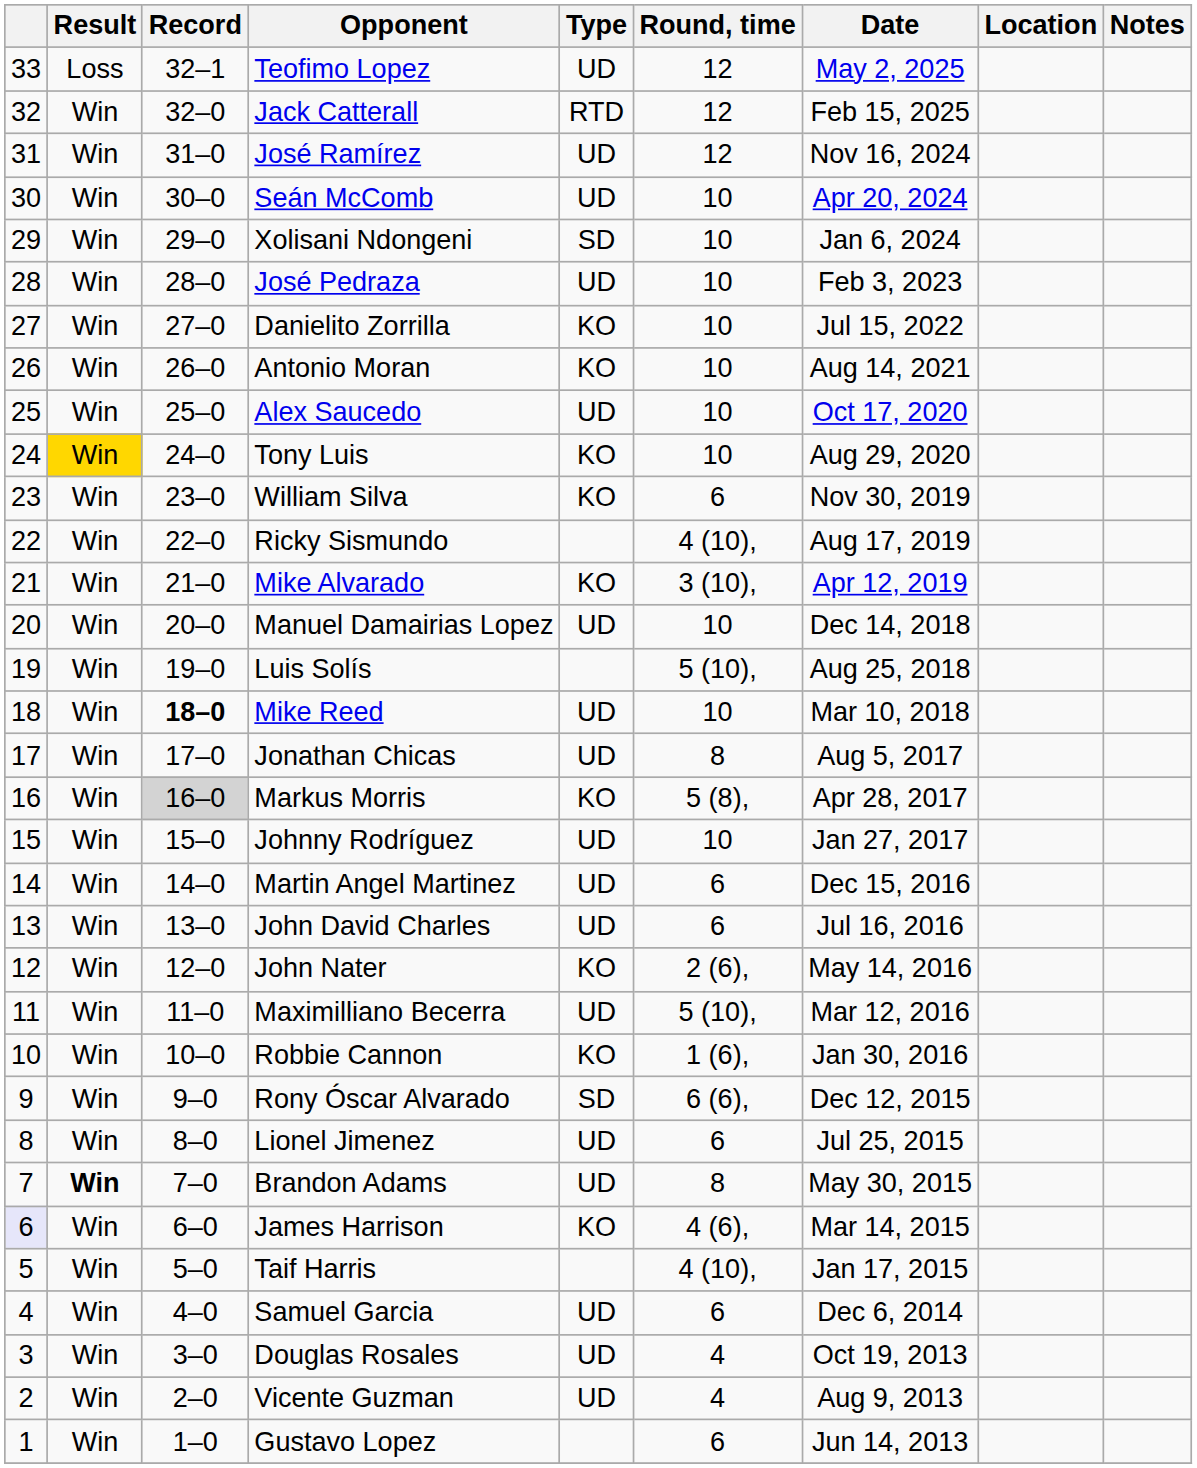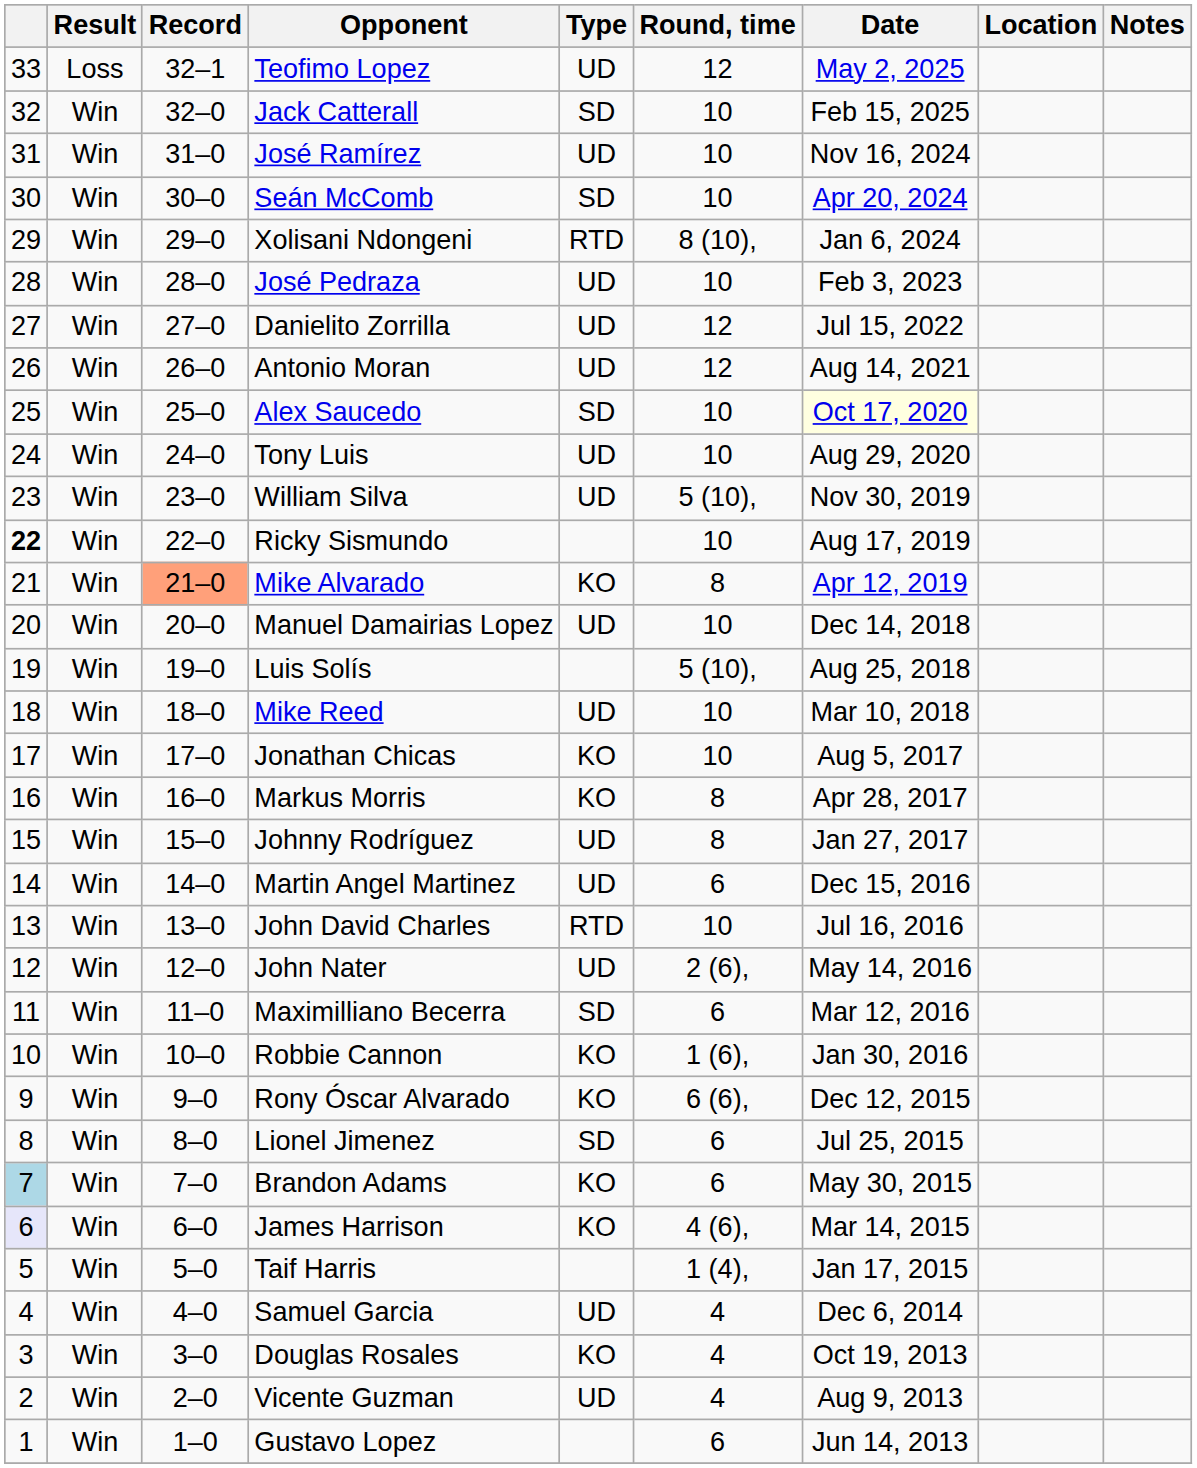Jack Catterall | Type: RTD -> SD
Jack Catterall | Round, time: 12 -> 10
José Ramírez | Round, time: 12 -> 10
Seán McComb | Type: UD -> SD
Xolisani Ndongeni | Type: SD -> RTD
Xolisani Ndongeni | Round, time: 10 -> 8 (10),
Danielito Zorrilla | Type: KO -> UD
Danielito Zorrilla | Round, time: 10 -> 12
Antonio Moran | Type: KO -> UD
Antonio Moran | Round, time: 10 -> 12
Alex Saucedo | Type: UD -> SD
Alex Saucedo | Date: no background -> lightyellow background
Tony Luis | Result: gold background -> no background
Tony Luis | Type: KO -> UD
William Silva | Type: KO -> UD
William Silva | Round, time: 6 -> 5 (10),
Ricky Sismundo | column 1: normal -> bold
Ricky Sismundo | Round, time: 4 (10), -> 10
Mike Alvarado | Record: no background -> lightsalmon background
Mike Alvarado | Round, time: 3 (10), -> 8
Mike Reed | Record: bold -> normal
Jonathan Chicas | Type: UD -> KO
Jonathan Chicas | Round, time: 8 -> 10
Markus Morris | Record: lightgrey background -> no background
Markus Morris | Round, time: 5 (8), -> 8
Johnny Rodríguez | Round, time: 10 -> 8
John David Charles | Type: UD -> RTD
John David Charles | Round, time: 6 -> 10
John Nater | Type: KO -> UD
Maximilliano Becerra | Type: UD -> SD
Maximilliano Becerra | Round, time: 5 (10), -> 6
Rony Óscar Alvarado | Type: SD -> KO
Lionel Jimenez | Type: UD -> SD
Brandon Adams | column 1: no background -> lightblue background
Brandon Adams | Result: bold -> normal
Brandon Adams | Type: UD -> KO
Brandon Adams | Round, time: 8 -> 6
Taif Harris | Round, time: 4 (10), -> 1 (4),
Samuel Garcia | Round, time: 6 -> 4
Douglas Rosales | Type: UD -> KO
